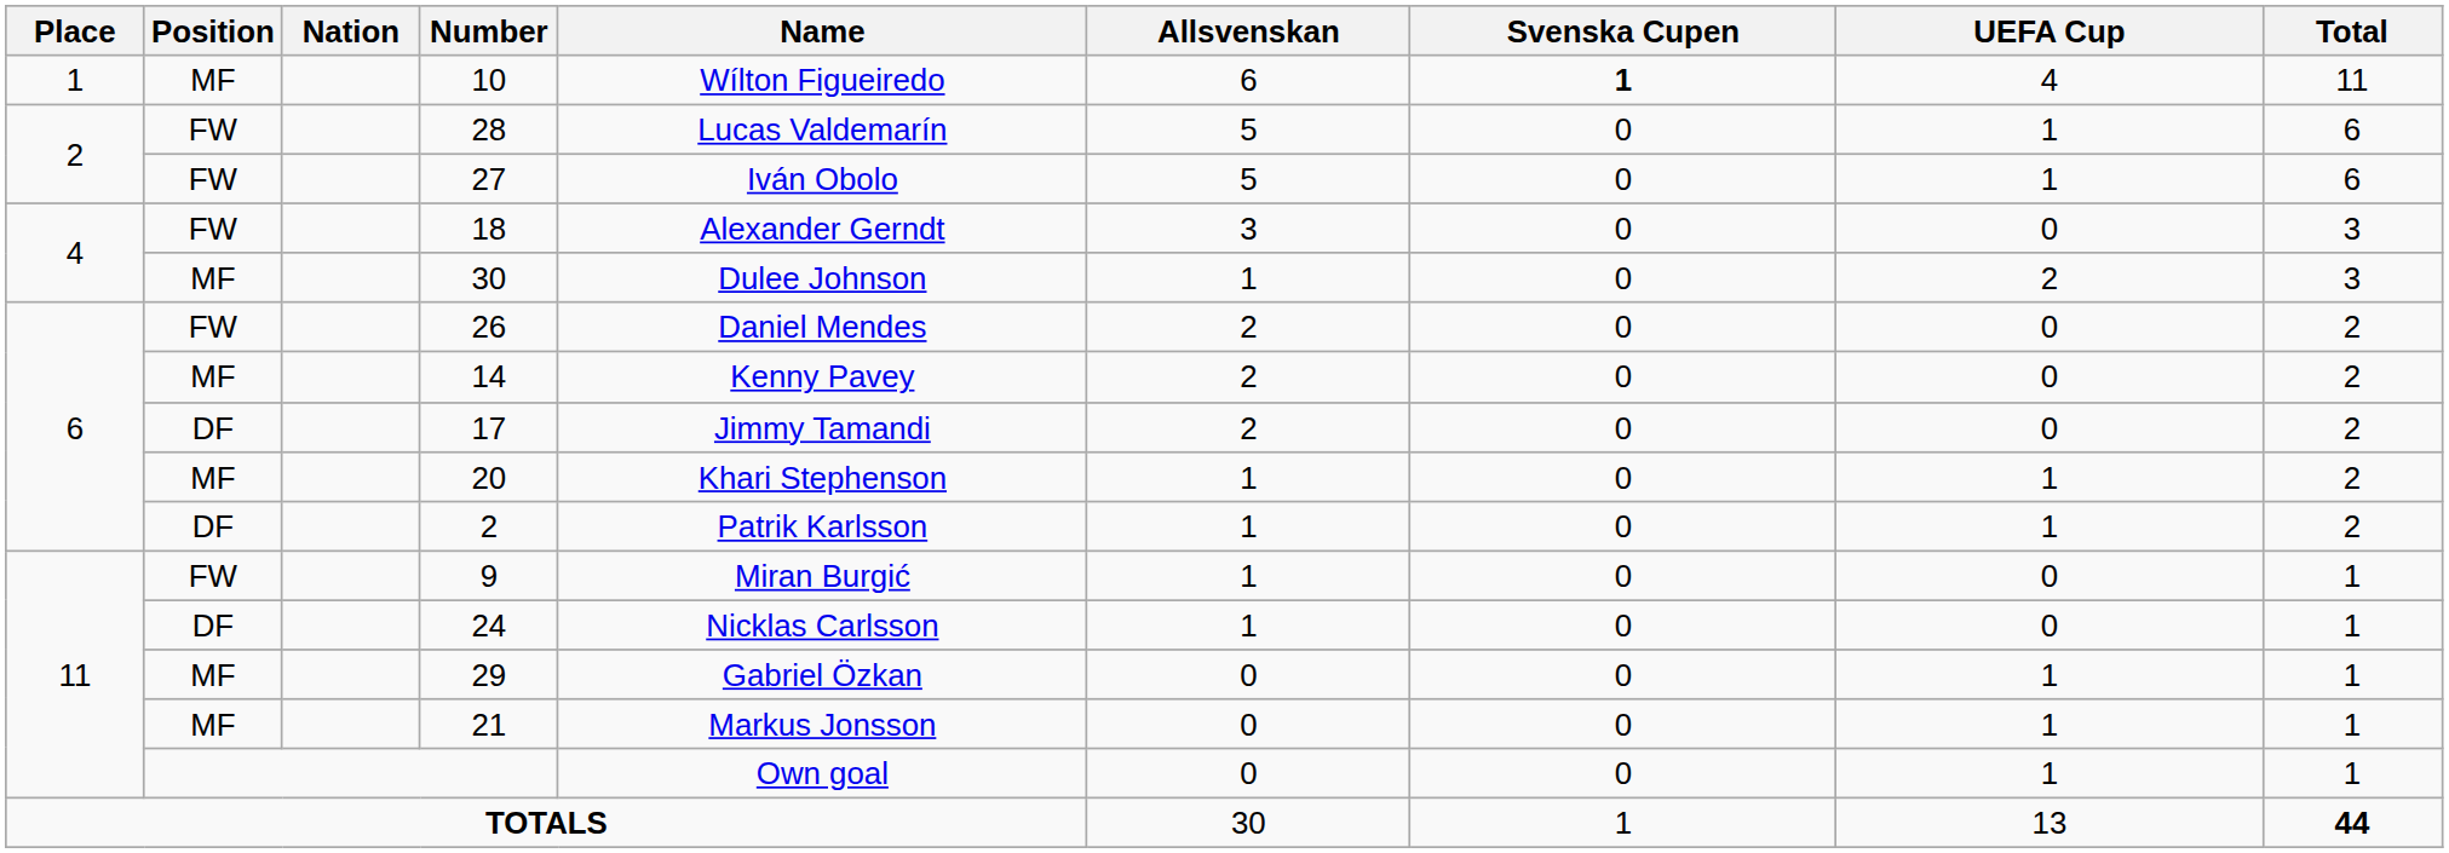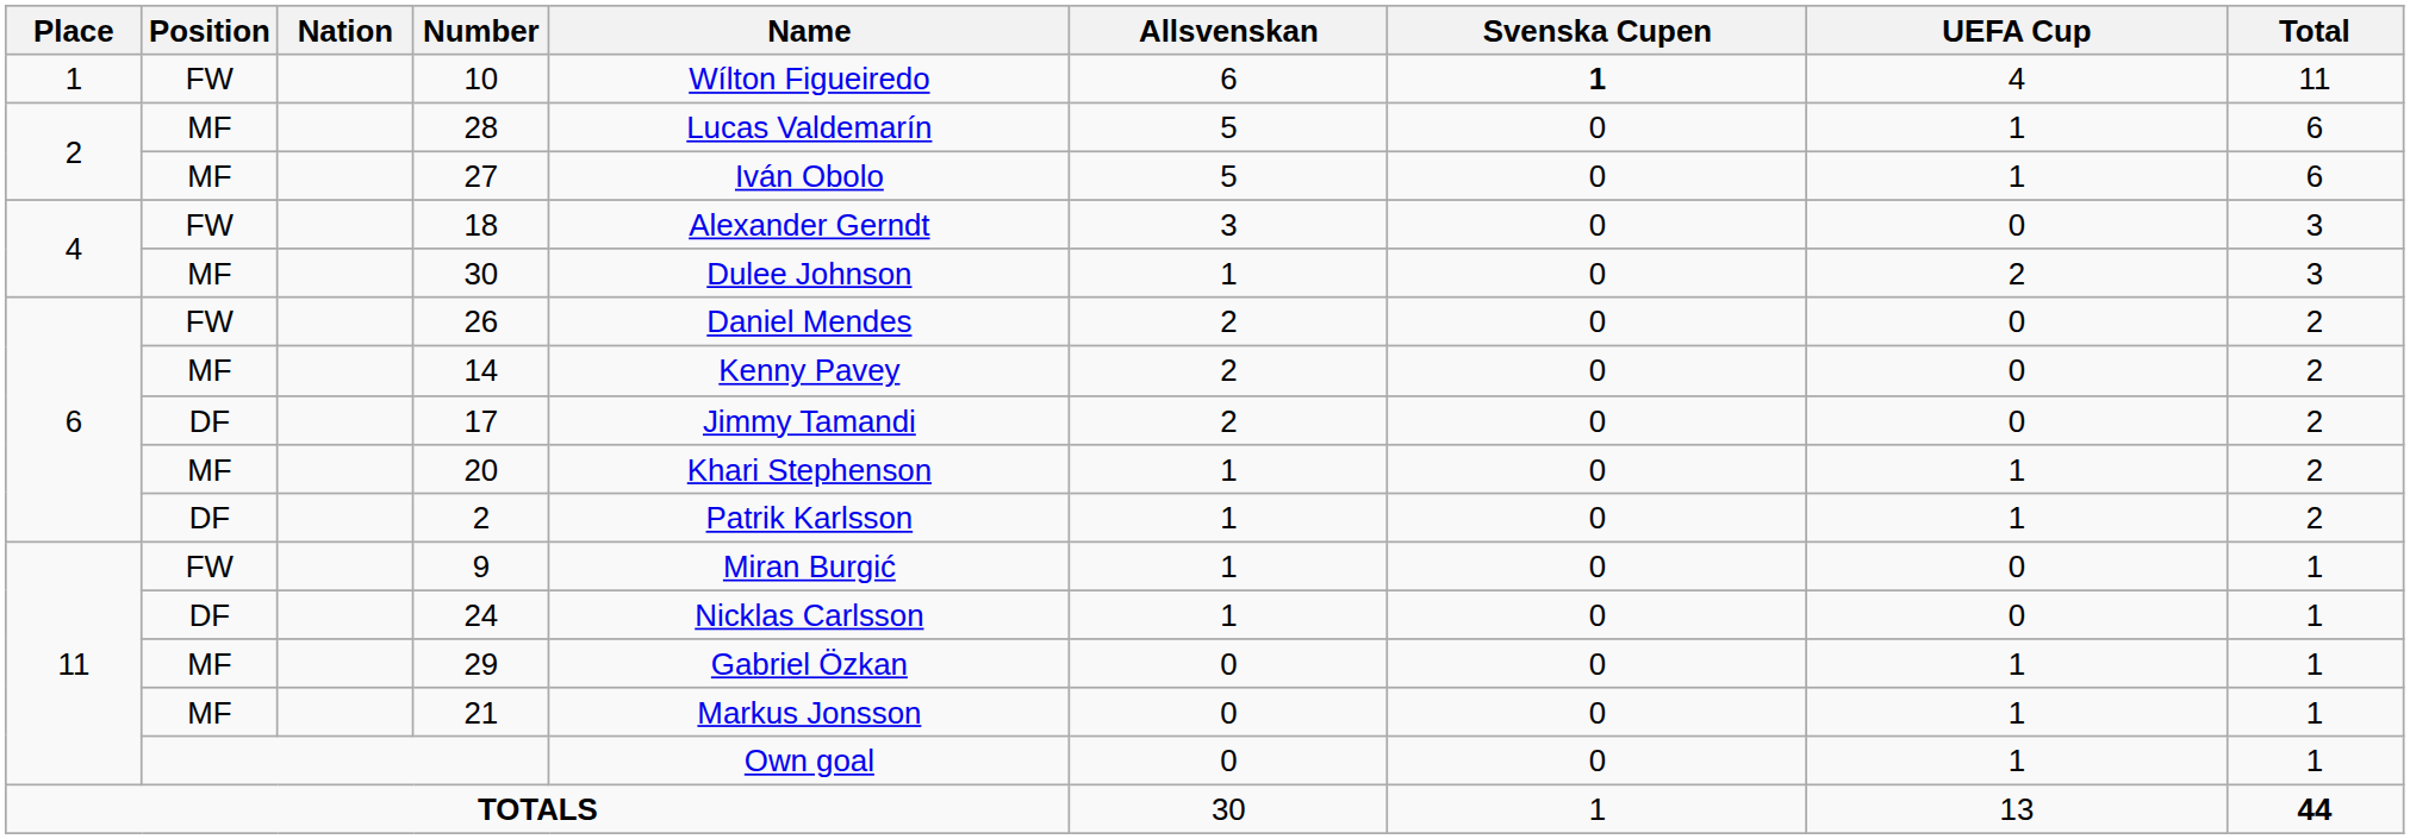10 | Position: MF -> FW
28 | Position: FW -> MF
27 | Position: FW -> MF
